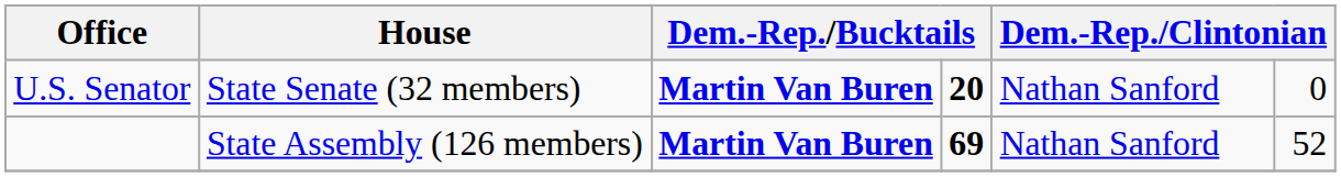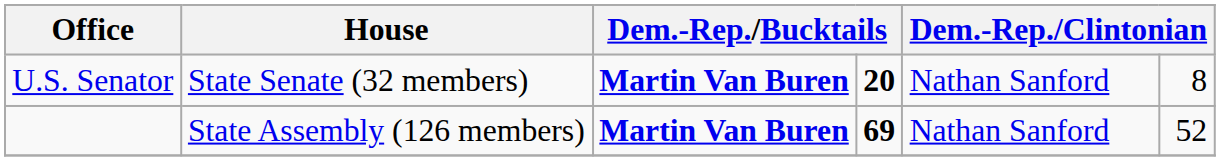U.S. Senator | column 6: 0 -> 8
